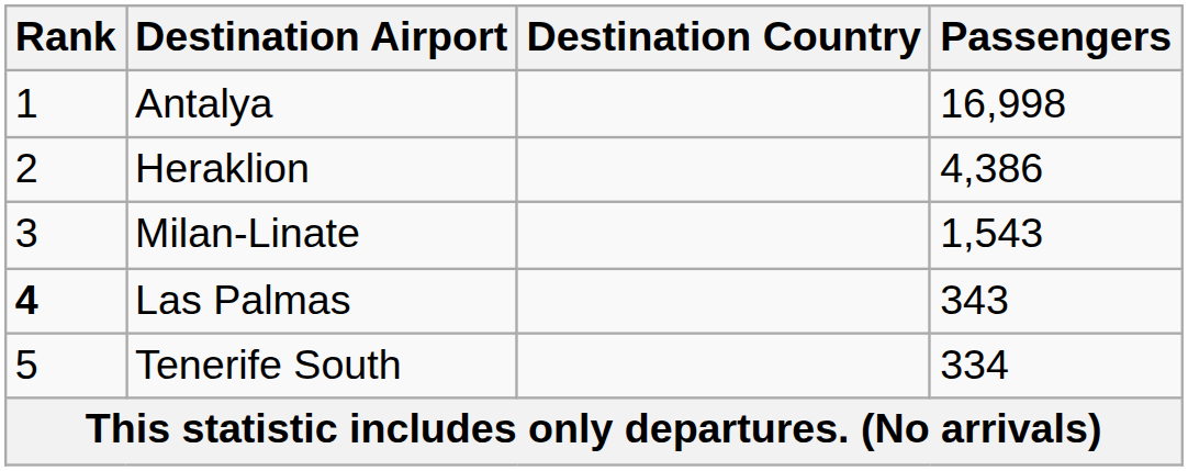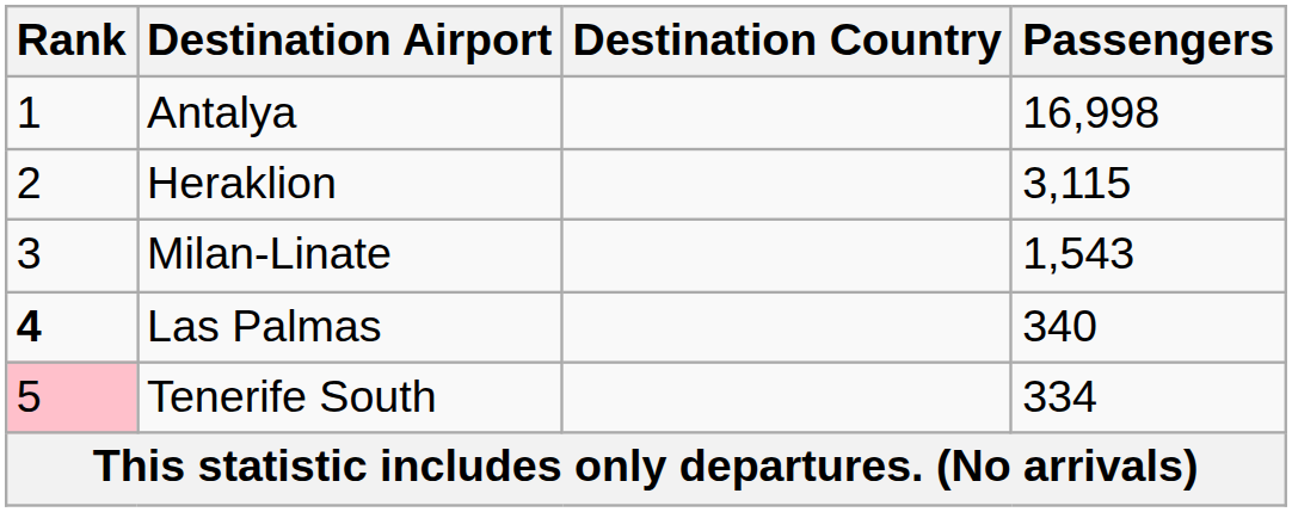Heraklion | Passengers: 4,386 -> 3,115
Las Palmas | Passengers: 343 -> 340
Tenerife South | Rank: no background -> pink background
